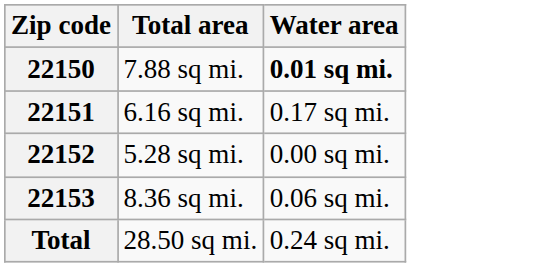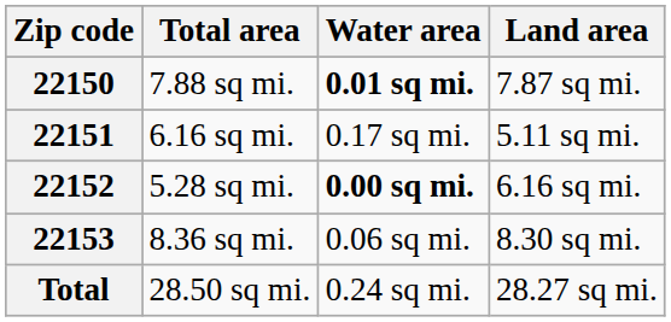+ column: Land area | 7.87 sq mi. | 5.11 sq mi. | 6.16 sq mi. | 8.30 sq mi. | 28.27 sq mi.
22152 | Water area: normal -> bold
